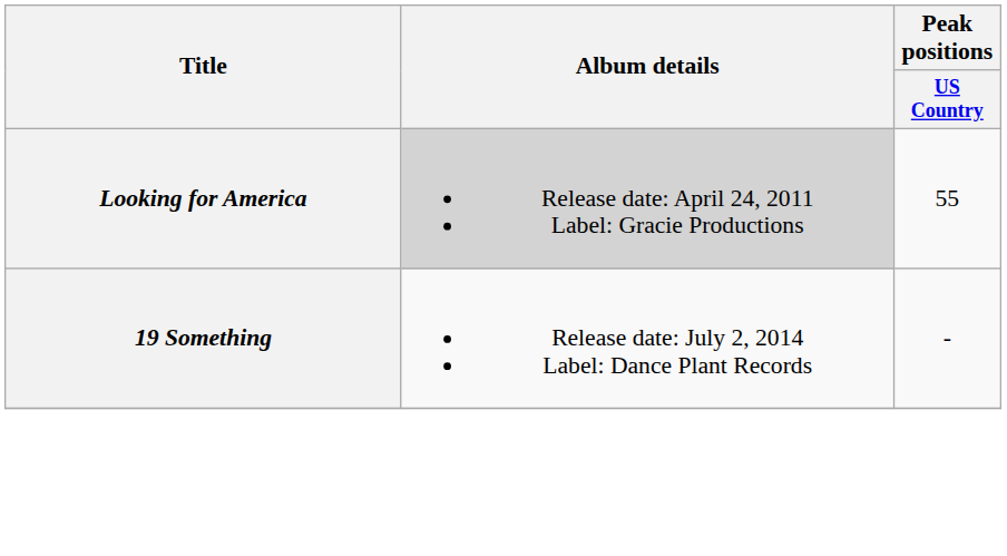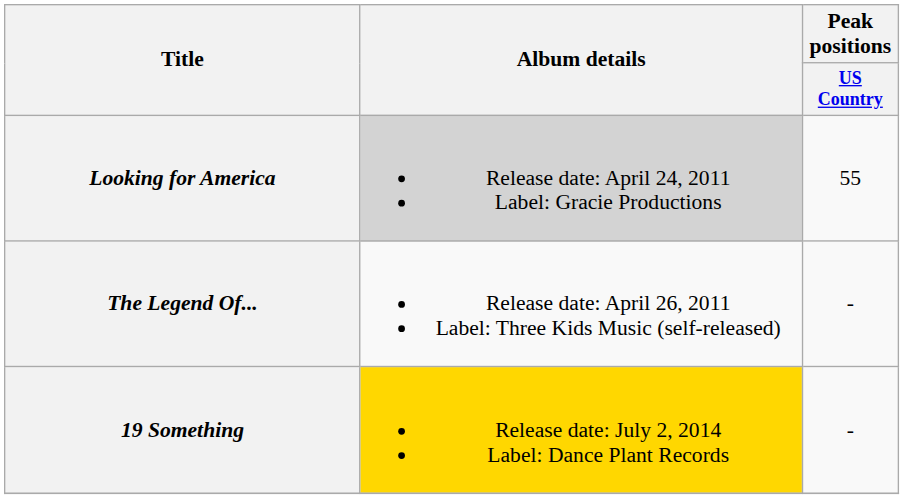+ row: The Legend Of... | Release date: April 26, 2011 Label: Three Kids Music (self-released) | -
19 Something | Album details: no background -> gold background
